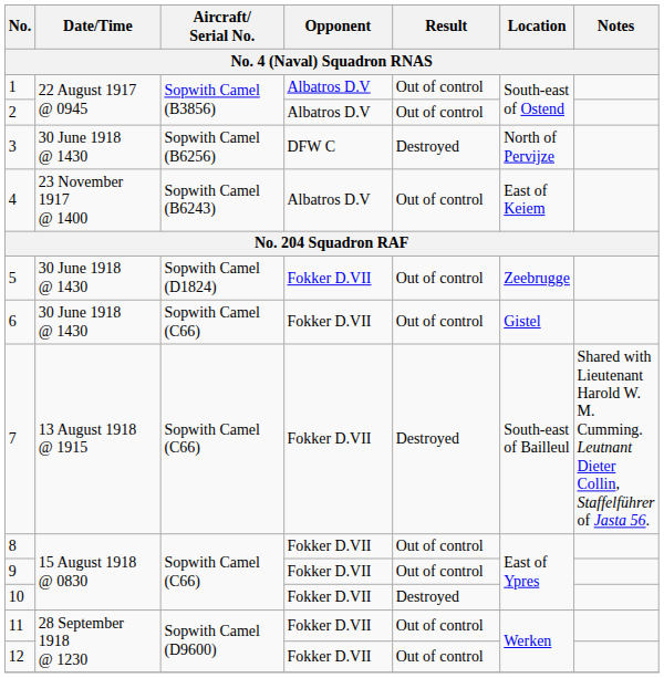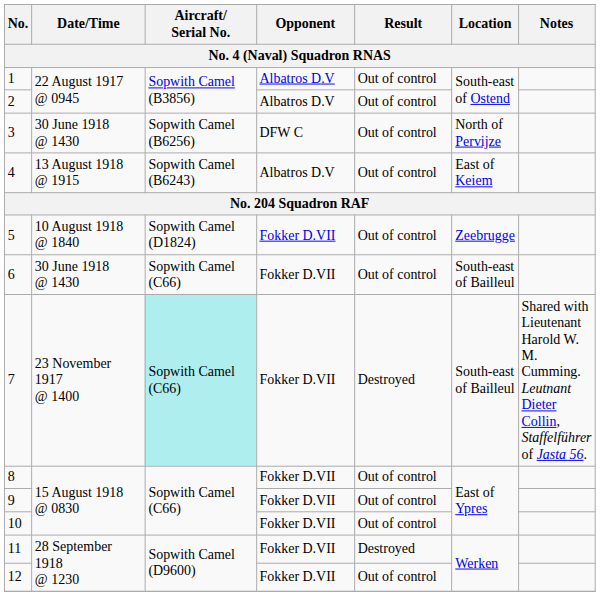3 | Result: Destroyed -> Out of control
4 | Date/Time: 23 November 1917 @ 1400 -> 13 August 1918 @ 1915
5 | Date/Time: 30 June 1918 @ 1430 -> 10 August 1918 @ 1840
6 | Location: Gistel -> South-east of Bailleul
7 | Date/Time: 13 August 1918 @ 1915 -> 23 November 1917 @ 1400
7 | Aircraft/ Serial No.: no background -> paleturquoise background
10 | Result: Destroyed -> Out of control
11 | Result: Out of control -> Destroyed
